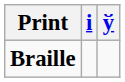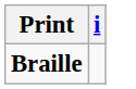- column: ў
